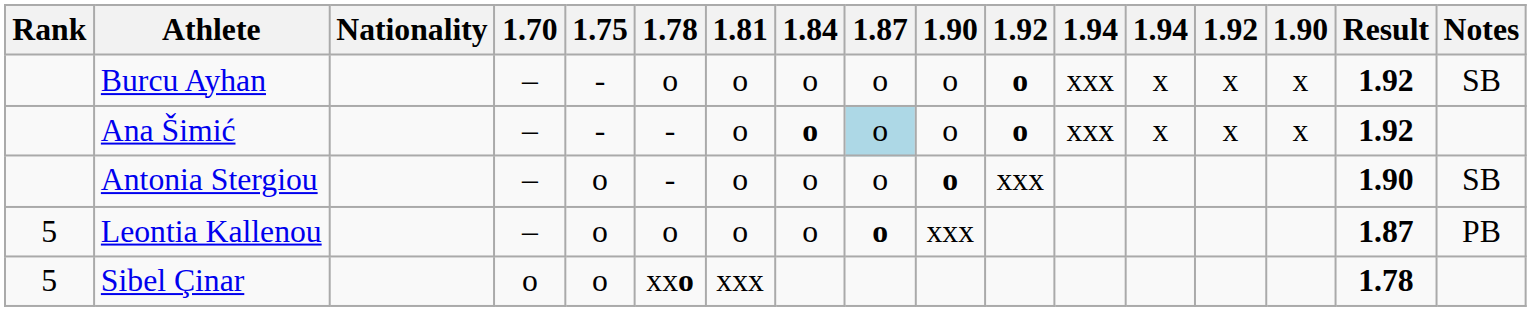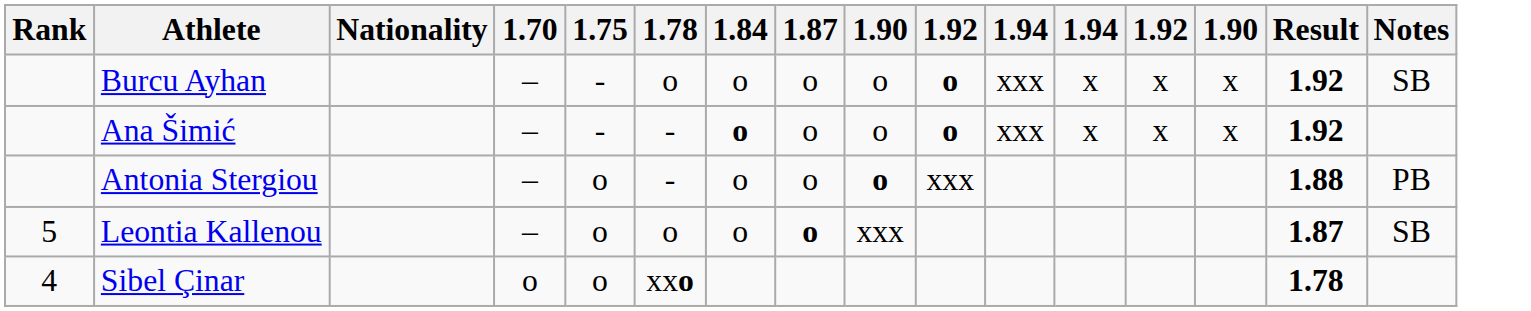- column: 1.81 | o | o | o | o | xxx
Ana Šimić | 1.87: lightblue background -> no background
Antonia Stergiou | Result: 1.90 -> 1.88
Antonia Stergiou | Notes: SB -> PB
Leontia Kallenou | Notes: PB -> SB
Sibel Çinar | Rank: 5 -> 4
